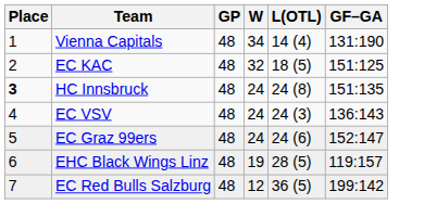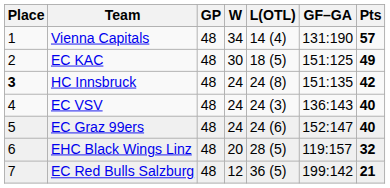+ column: Pts | 57 | 49 | 42 | 40 | 40 | 32 | 21
EC KAC | W: 32 -> 30
EHC Black Wings Linz | W: 19 -> 20
